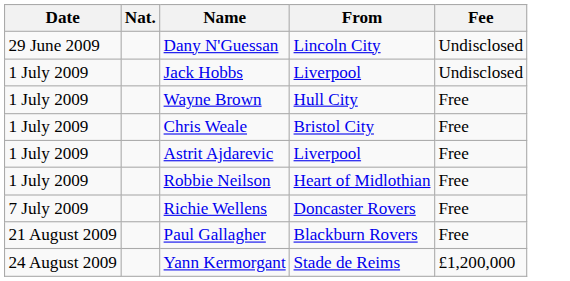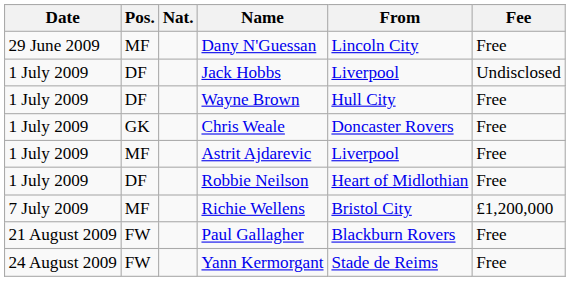+ column: Pos. | MF | DF | DF | GK | MF | DF | MF | FW | FW
Dany N'Guessan | Fee: Undisclosed -> Free
Chris Weale | From: Bristol City -> Doncaster Rovers
Richie Wellens | From: Doncaster Rovers -> Bristol City
Richie Wellens | Fee: Free -> £1,200,000
Yann Kermorgant | Fee: £1,200,000 -> Free
